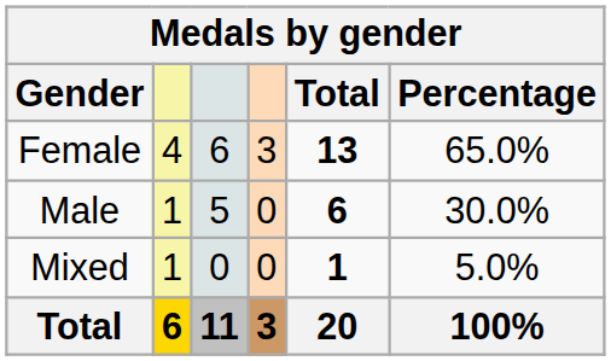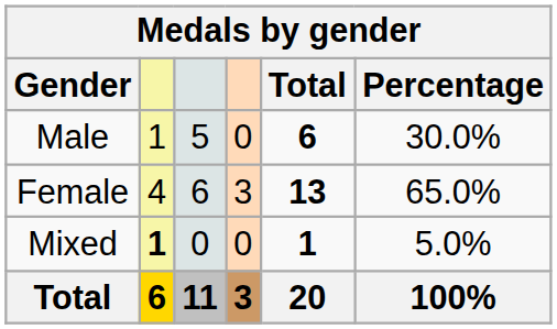rows swapped: Male <-> Female
Mixed | column 2: normal -> bold
